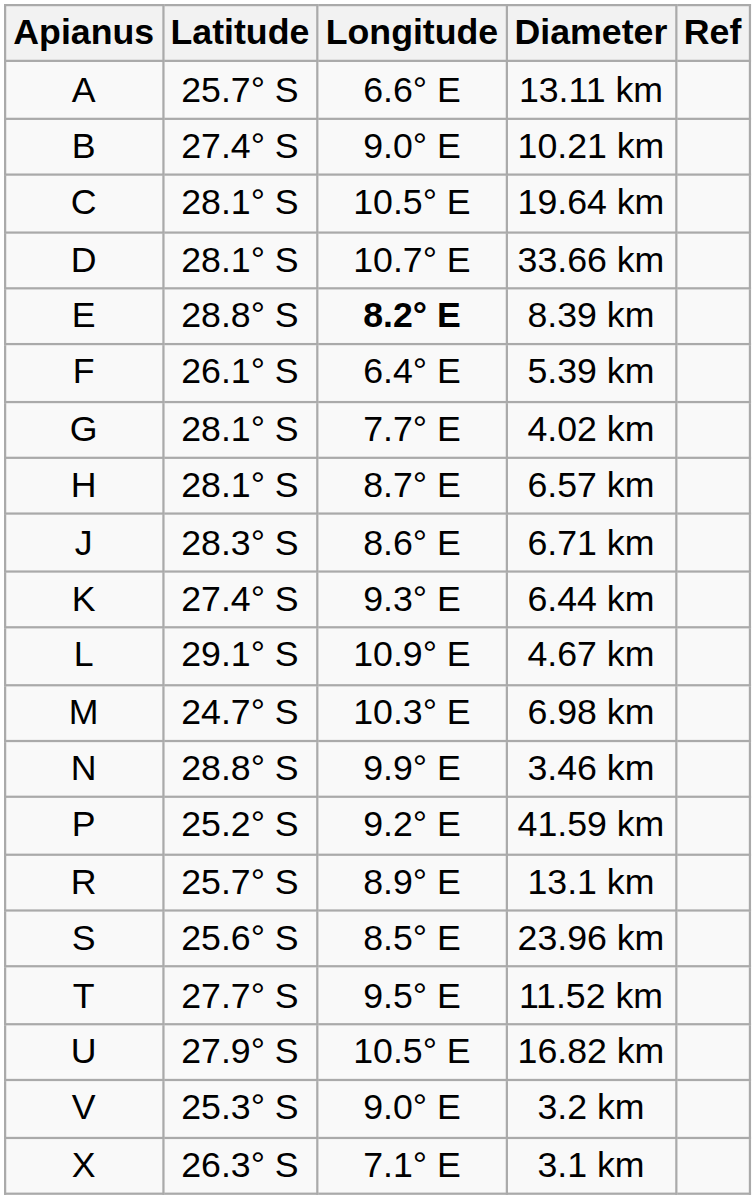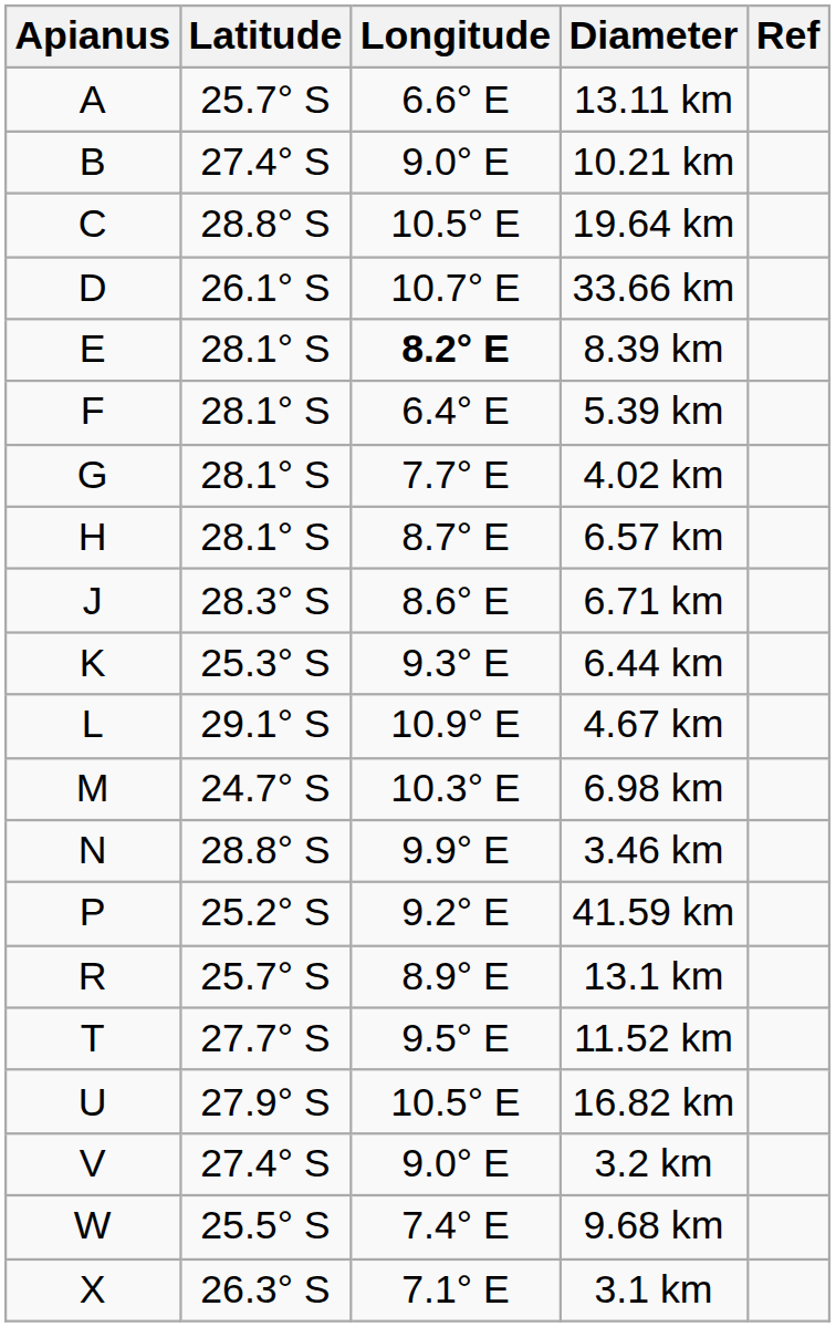19.64 km | Latitude: 28.1° S -> 28.8° S
33.66 km | Latitude: 28.1° S -> 26.1° S
8.39 km | Latitude: 28.8° S -> 28.1° S
5.39 km | Latitude: 26.1° S -> 28.1° S
6.44 km | Latitude: 27.4° S -> 25.3° S
- row: S | 25.6° S | 8.5° E | 23.96 km
3.2 km | Latitude: 25.3° S -> 27.4° S
+ row: W | 25.5° S | 7.4° E | 9.68 km
